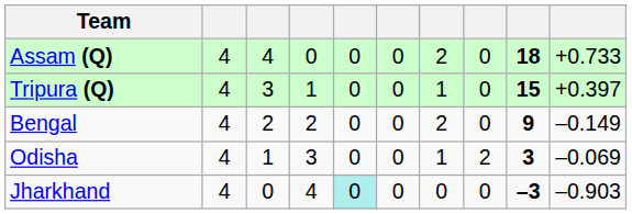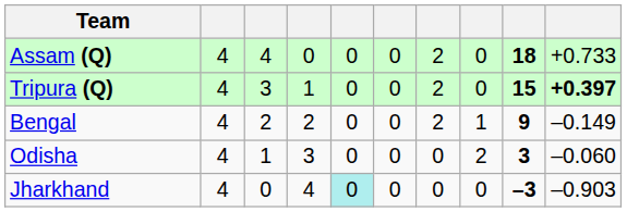Tripura (Q) | column 7: 1 -> 2
Tripura (Q) | column 10: normal -> bold
Bengal | column 8: 0 -> 1
Odisha | column 7: 1 -> 0
Odisha | column 10: –0.069 -> –0.060
